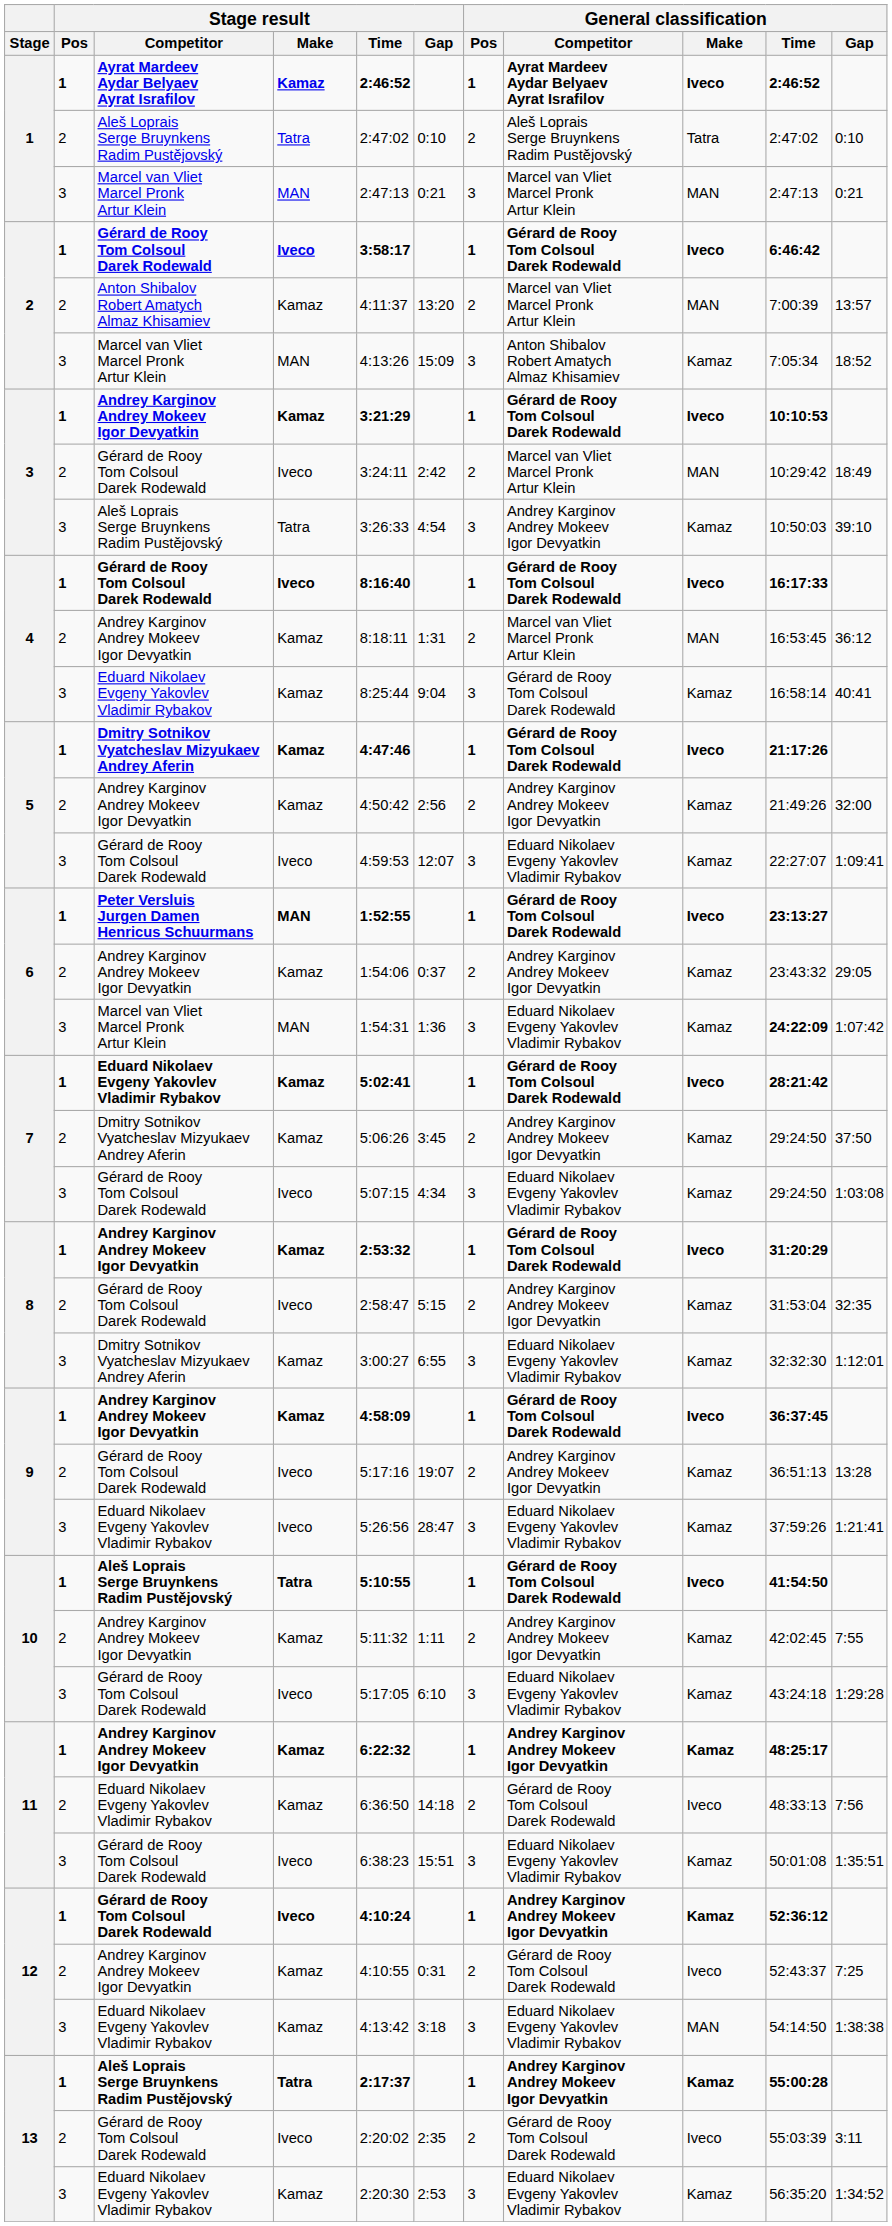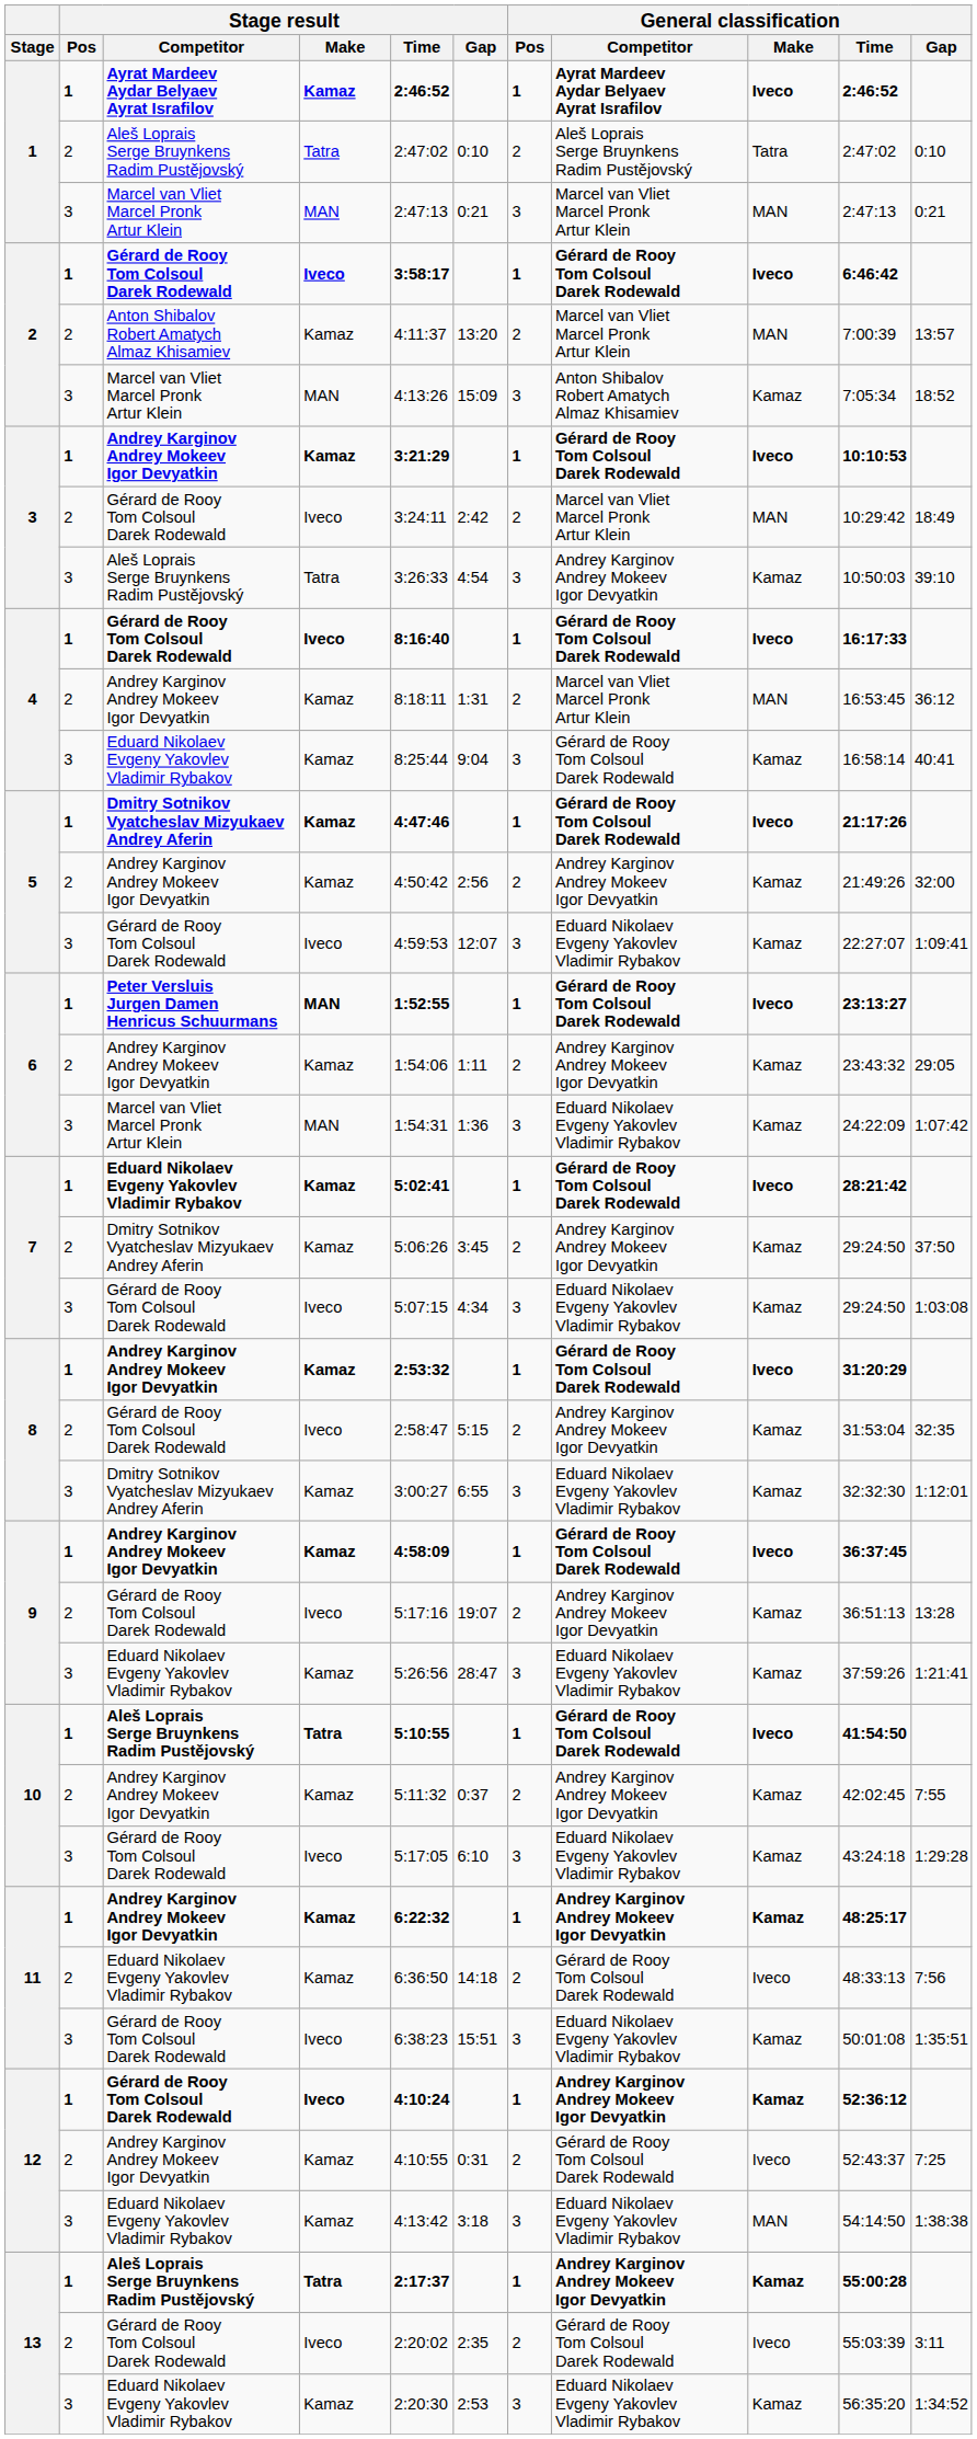6 / Andrey Karginov Andrey Mokeev Igor Devyatkin | Stage result / Gap: 0:37 -> 1:11
6 / Marcel van Vliet Marcel Pronk Artur Klein | General classification / Time: bold -> normal
9 / Eduard Nikolaev Evgeny Yakovlev Vladimir Rybakov | Stage result / Make: Iveco -> Kamaz
10 / Andrey Karginov Andrey Mokeev Igor Devyatkin | Stage result / Gap: 1:11 -> 0:37
